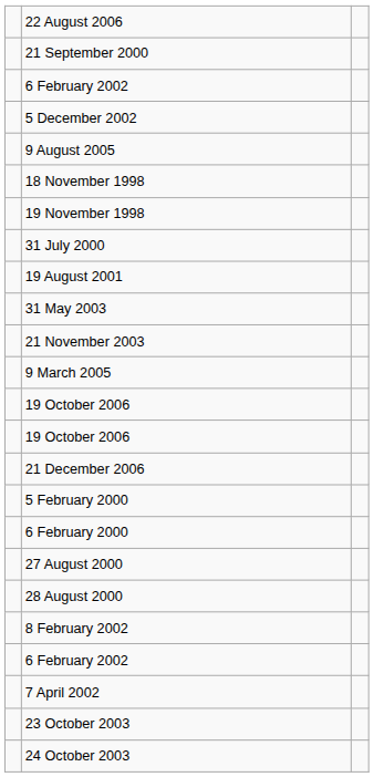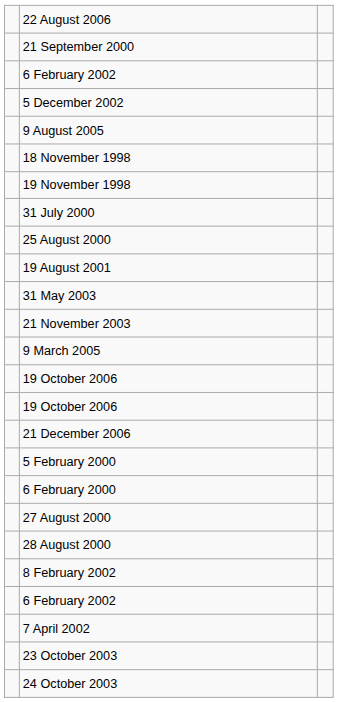+ row: 25 August 2000
